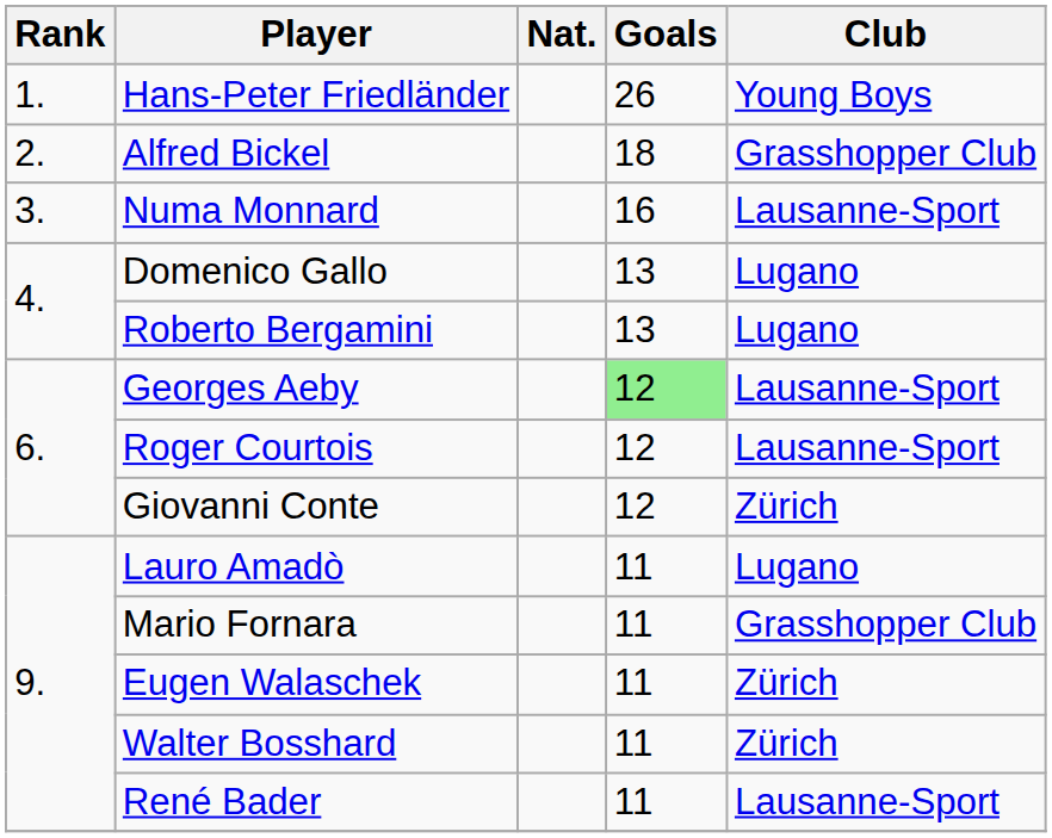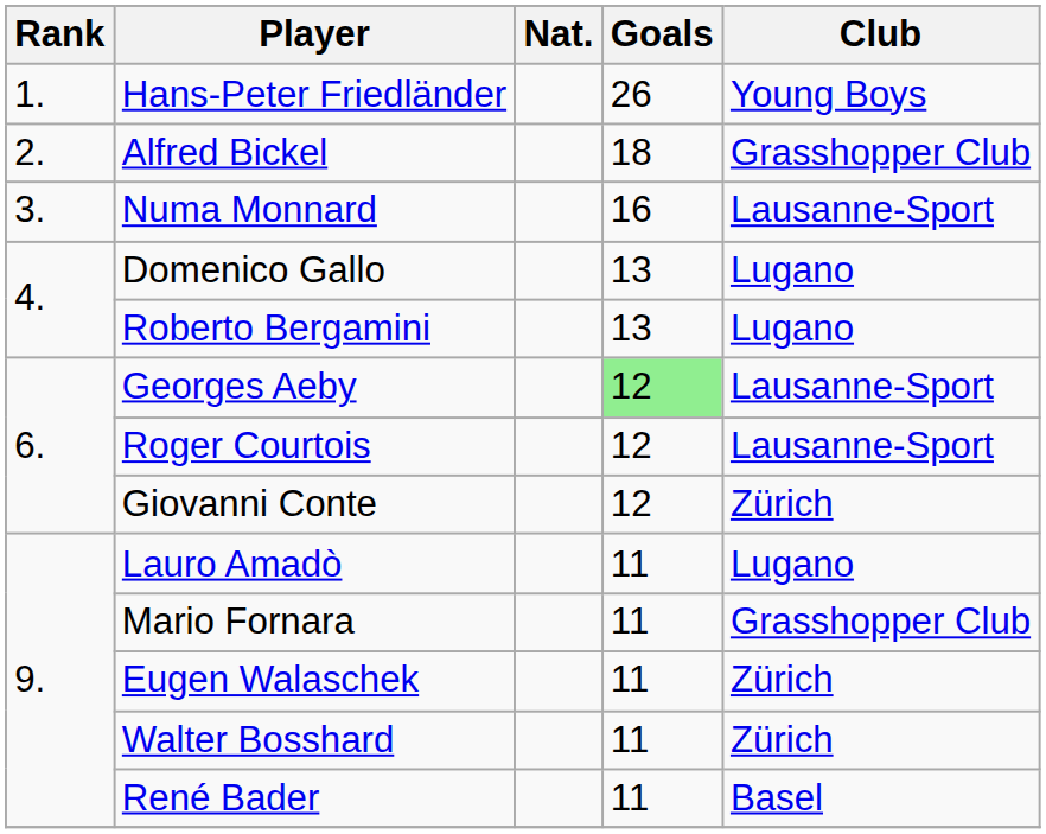René Bader | Club: Lausanne-Sport -> Basel
